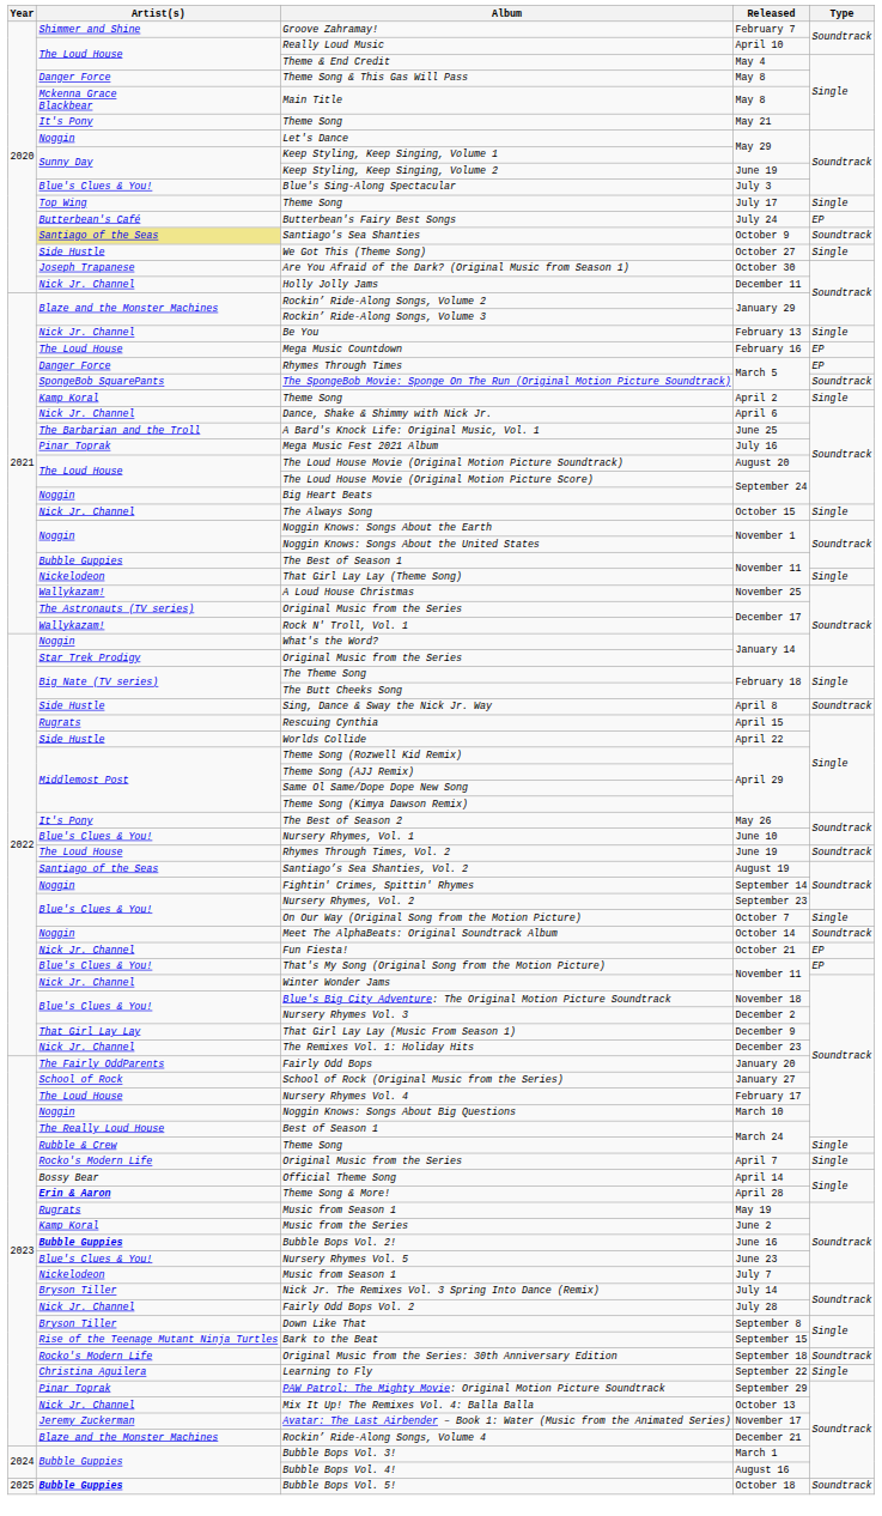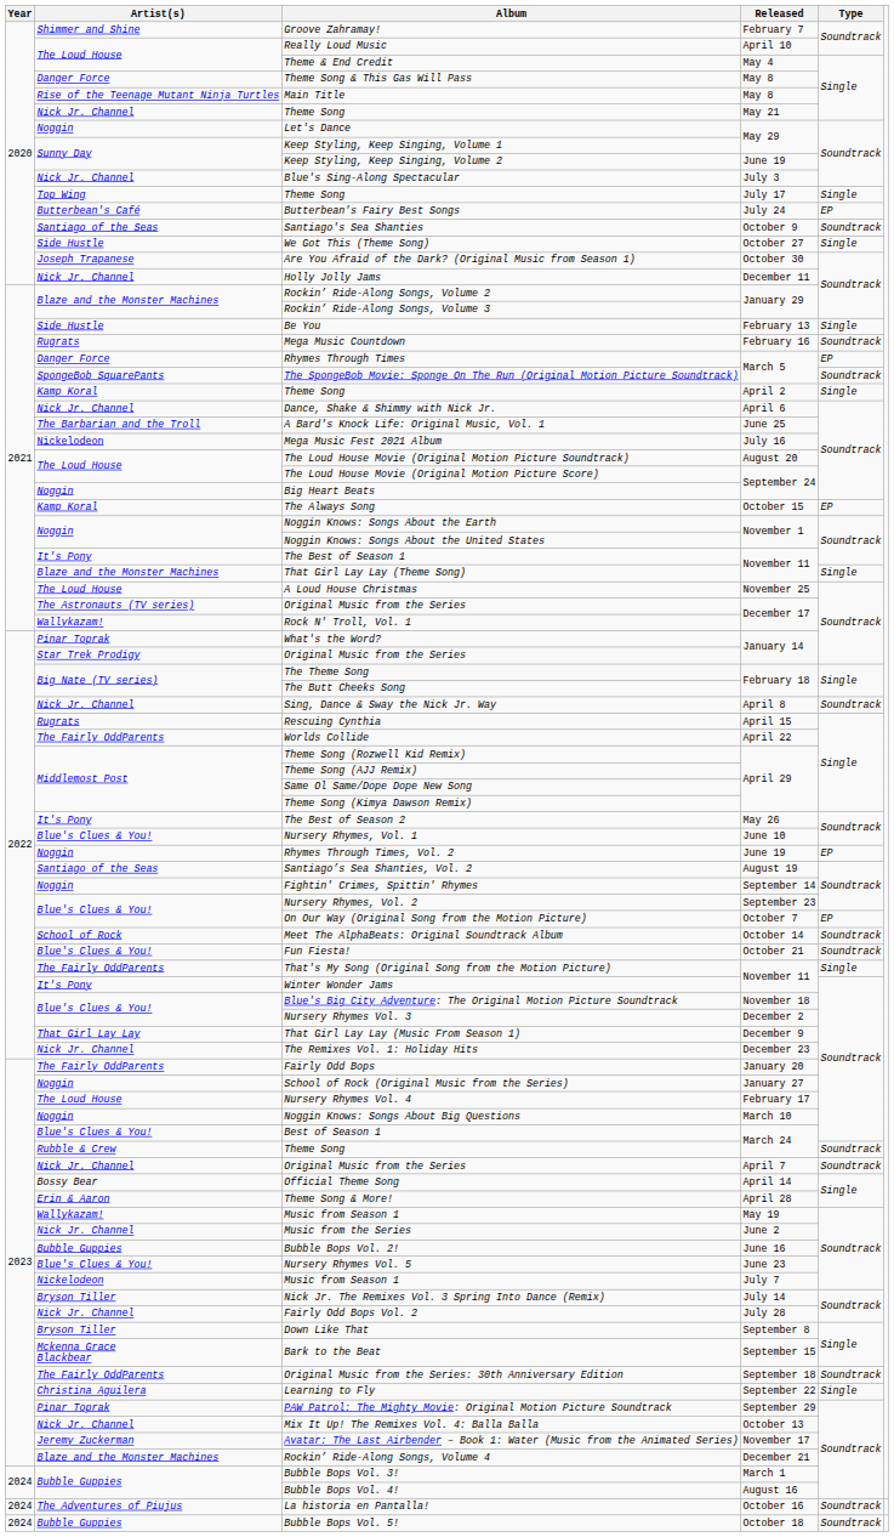Main Title | Artist(s): Mckenna Grace Blackbear -> Rise of the Teenage Mutant Ninja Turtles
Theme Song / May 21 | Artist(s): It's Pony -> Nick Jr. Channel
Blue's Sing-Along Spectacular | Artist(s): Blue's Clues & You! -> Nick Jr. Channel
Santiago's Sea Shanties | Artist(s): khaki background -> no background
Be You | Artist(s): Nick Jr. Channel -> Side Hustle
Mega Music Countdown | Artist(s): The Loud House -> Rugrats
Mega Music Countdown | Type: EP -> Soundtrack
Mega Music Fest 2021 Album | Artist(s): Pinar Toprak -> Nickelodeon
The Always Song | Artist(s): Nick Jr. Channel -> Kamp Koral
The Always Song | Type: Single -> EP
The Best of Season 1 | Artist(s): Bubble Guppies -> It's Pony
That Girl Lay Lay (Theme Song) | Artist(s): Nickelodeon -> Blaze and the Monster Machines
A Loud House Christmas | Artist(s): Wallykazam! -> The Loud House
What's the Word? | Artist(s): Noggin -> Pinar Toprak
Sing, Dance & Sway the Nick Jr. Way | Artist(s): Side Hustle -> Nick Jr. Channel
Worlds Collide | Artist(s): Side Hustle -> The Fairly OddParents
Rhymes Through Times, Vol. 2 | Artist(s): The Loud House -> Noggin
Rhymes Through Times, Vol. 2 | Type: Soundtrack -> EP
On Our Way (Original Song from the Motion Picture) | Type: Single -> EP
Meet The AlphaBeats: Original Soundtrack Album | Artist(s): Noggin -> School of Rock
Fun Fiesta! | Artist(s): Nick Jr. Channel -> Blue's Clues & You!
Fun Fiesta! | Type: EP -> Soundtrack
That's My Song (Original Song from the Motion Picture) | Artist(s): Blue's Clues & You! -> The Fairly OddParents
That's My Song (Original Song from the Motion Picture) | Type: EP -> Single
Winter Wonder Jams | Artist(s): Nick Jr. Channel -> It's Pony
School of Rock (Original Music from the Series) | Artist(s): School of Rock -> Noggin
Best of Season 1 | Artist(s): The Really Loud House -> Blue's Clues & You!
Theme Song / March 24 | Type: Single -> Soundtrack
Original Music from the Series / April 7 | Artist(s): Rocko's Modern Life -> Nick Jr. Channel
Original Music from the Series / April 7 | Type: Single -> Soundtrack
Theme Song & More! | Artist(s): bold -> normal
Music from Season 1 / May 19 | Artist(s): Rugrats -> Wallykazam!
Music from the Series | Artist(s): Kamp Koral -> Nick Jr. Channel
Bubble Bops Vol. 2! | Artist(s): bold -> normal
Bark to the Beat | Artist(s): Rise of the Teenage Mutant Ninja Turtles -> Mckenna Grace Blackbear
Original Music from the Series: 30th Anniversary Edition | Artist(s): Rocko's Modern Life -> The Fairly OddParents
+ row: 2024 | The Adventures of Piujus | La historia en Pantalla! | October 16 | Soundtrack
Bubble Bops Vol. 5! | Year: 2025 -> 2024
Bubble Bops Vol. 5! | Artist(s): bold -> normal
